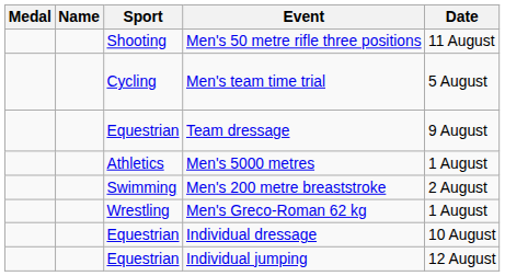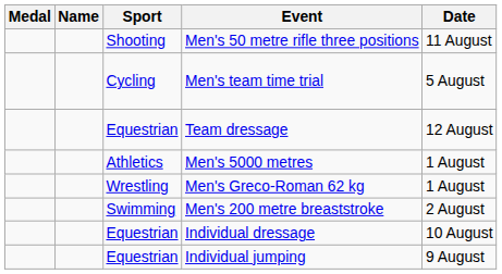Team dressage | Date: 9 August -> 12 August
rows swapped: Men's Greco-Roman 62 kg <-> Men's 200 metre breaststroke
Individual jumping | Date: 12 August -> 9 August
